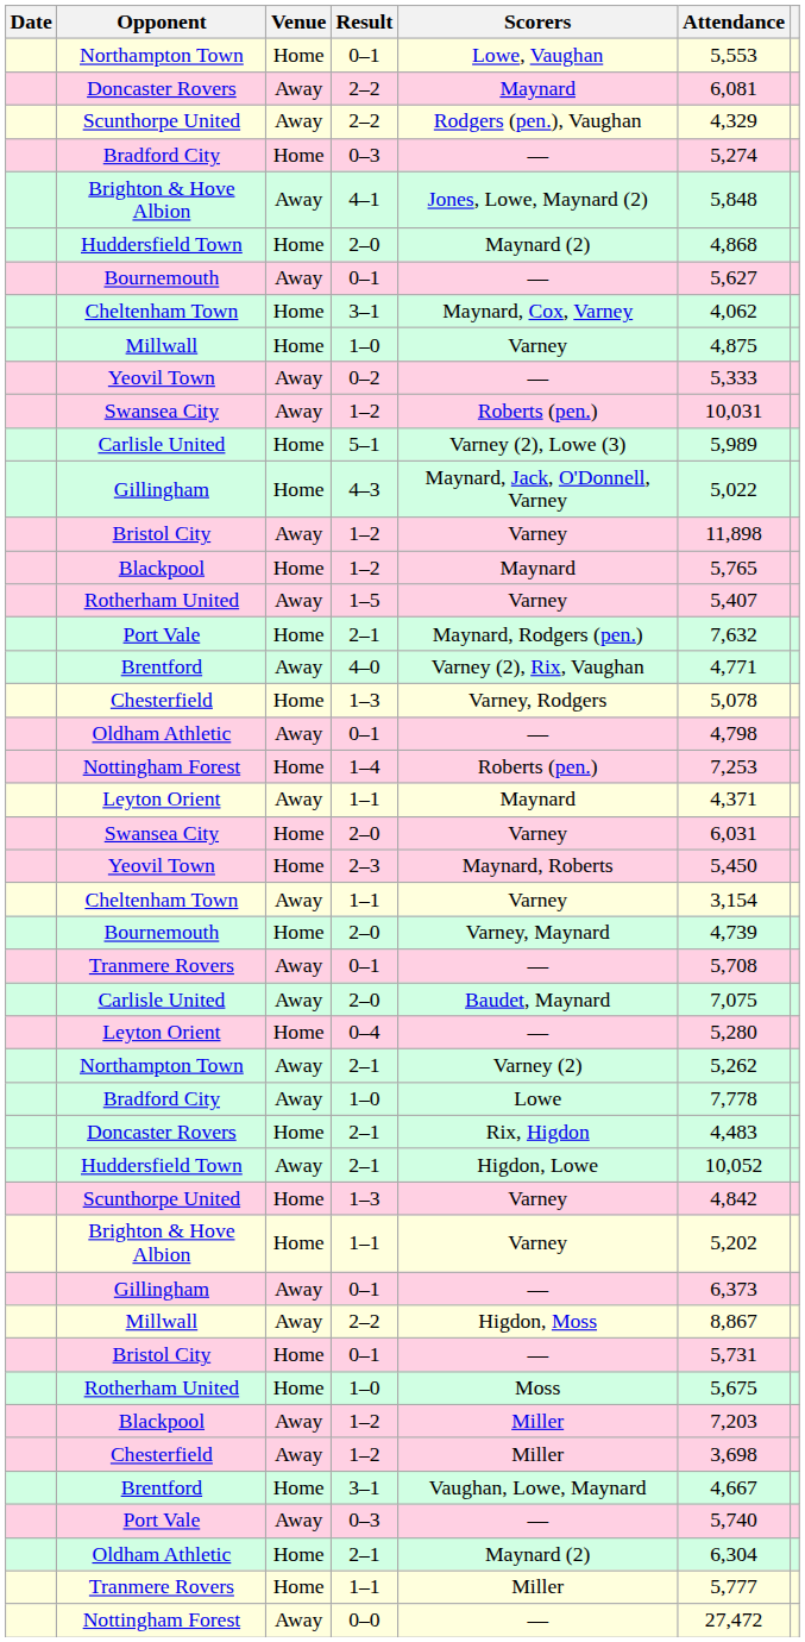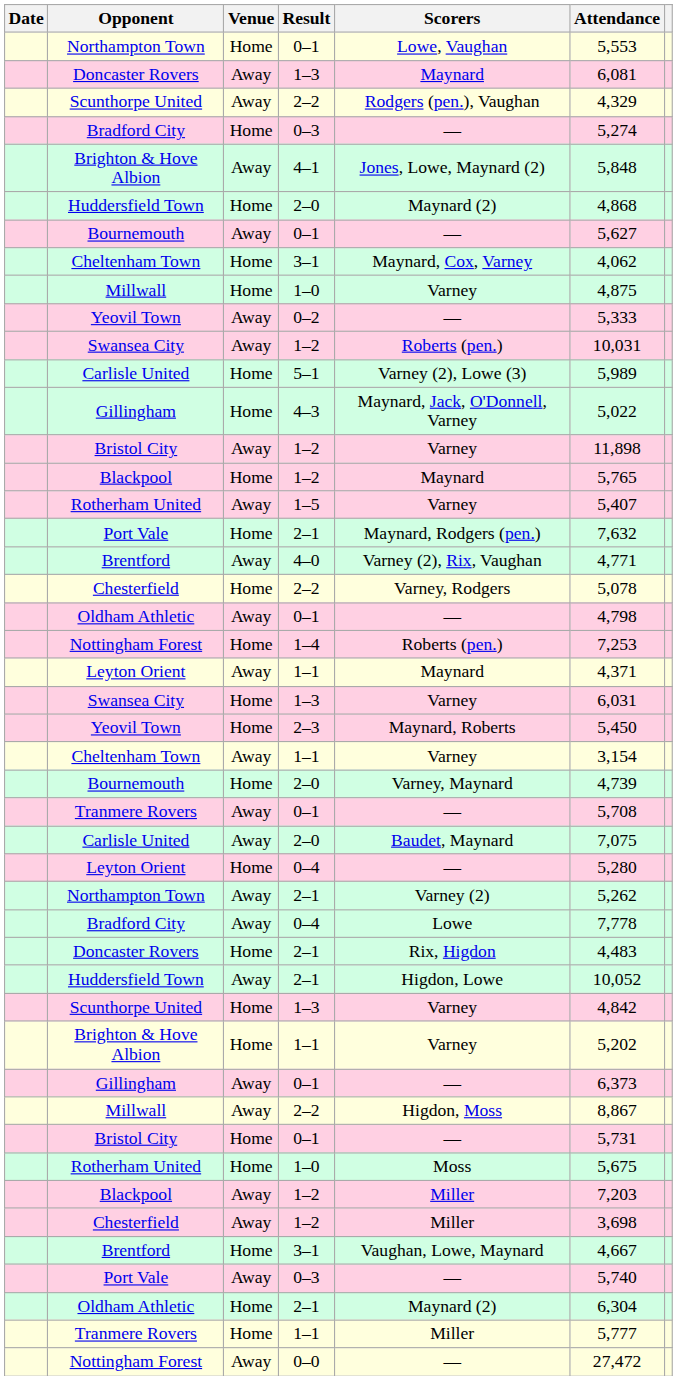Doncaster Rovers / Away | Result: 2–2 -> 1–3
Chesterfield / Home | Result: 1–3 -> 2–2
Swansea City / Home | Result: 2–0 -> 1–3
Bradford City / Away | Result: 1–0 -> 0–4
